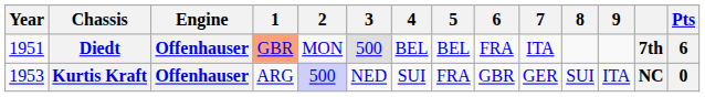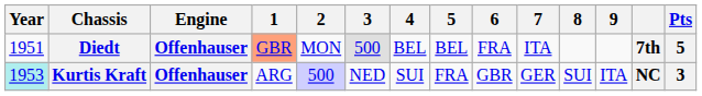Diedt | Pts: 6 -> 5
Kurtis Kraft | Year: no background -> paleturquoise background
Kurtis Kraft | Pts: 0 -> 3
